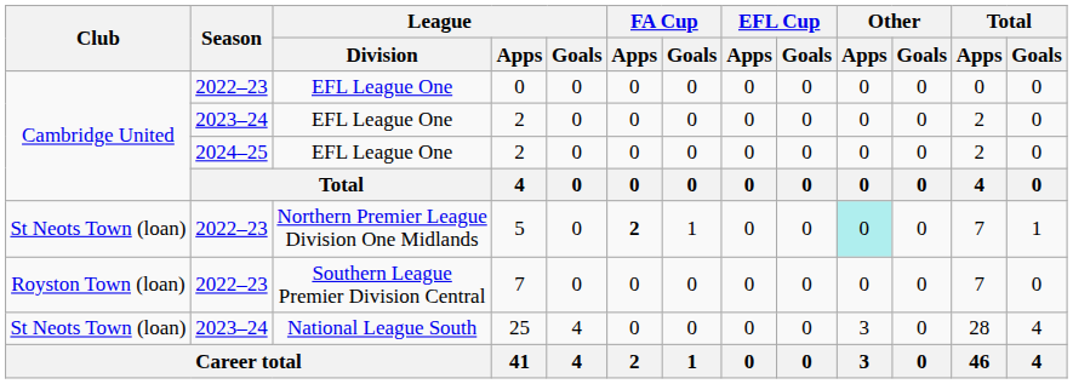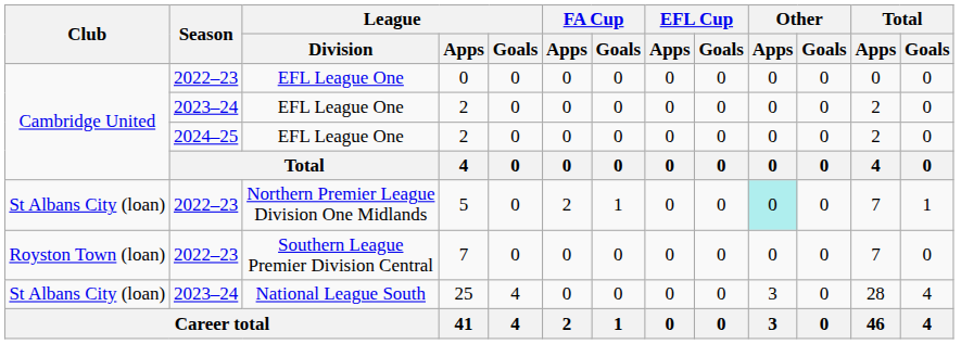5 | Club: St Neots Town (loan) -> St Albans City (loan)
5 | FA Cup / Apps: bold -> normal
25 | Club: St Neots Town (loan) -> St Albans City (loan)
